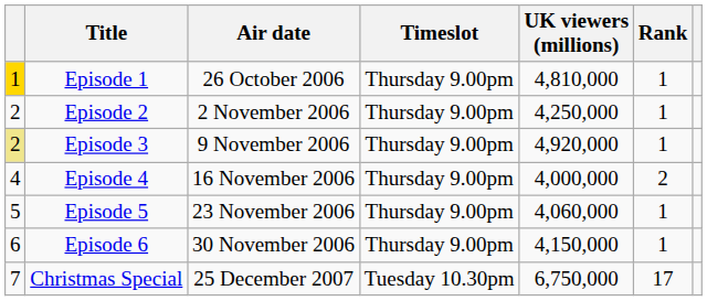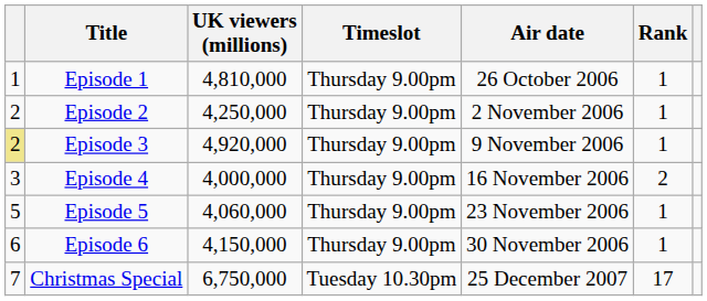columns swapped: Air date <-> UK viewers (millions)
Episode 1 | column 1: gold background -> no background
Episode 4 | column 1: 4 -> 3
